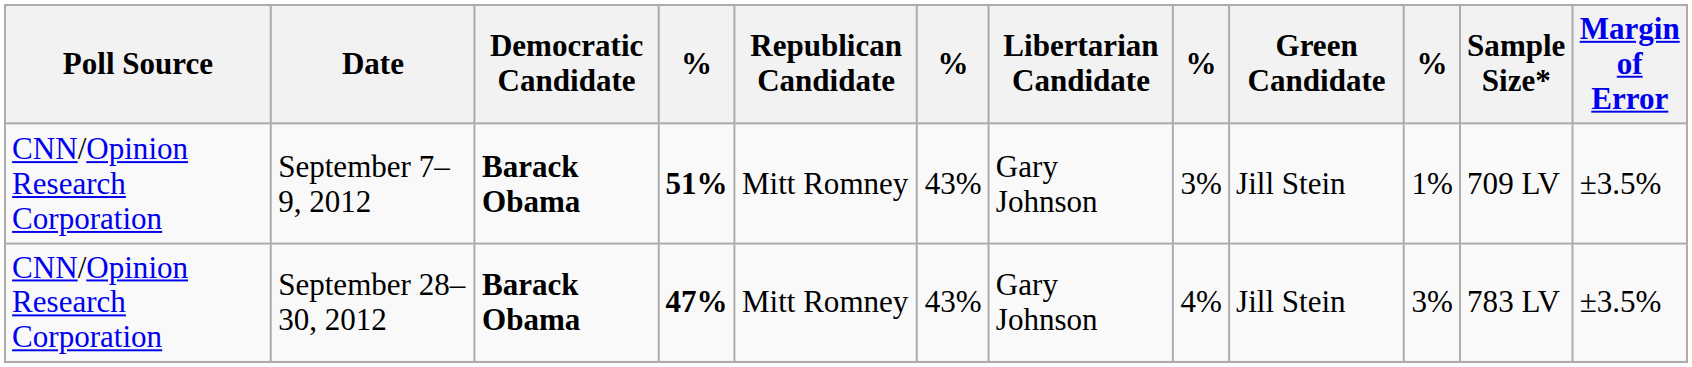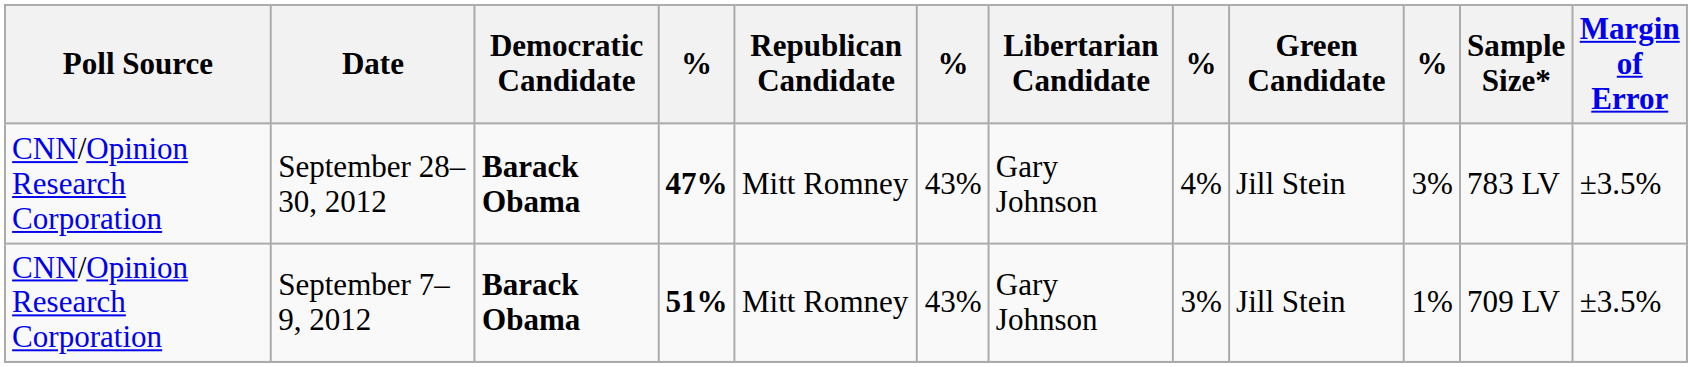rows swapped: September 28–30, 2012 <-> September 7–9, 2012
